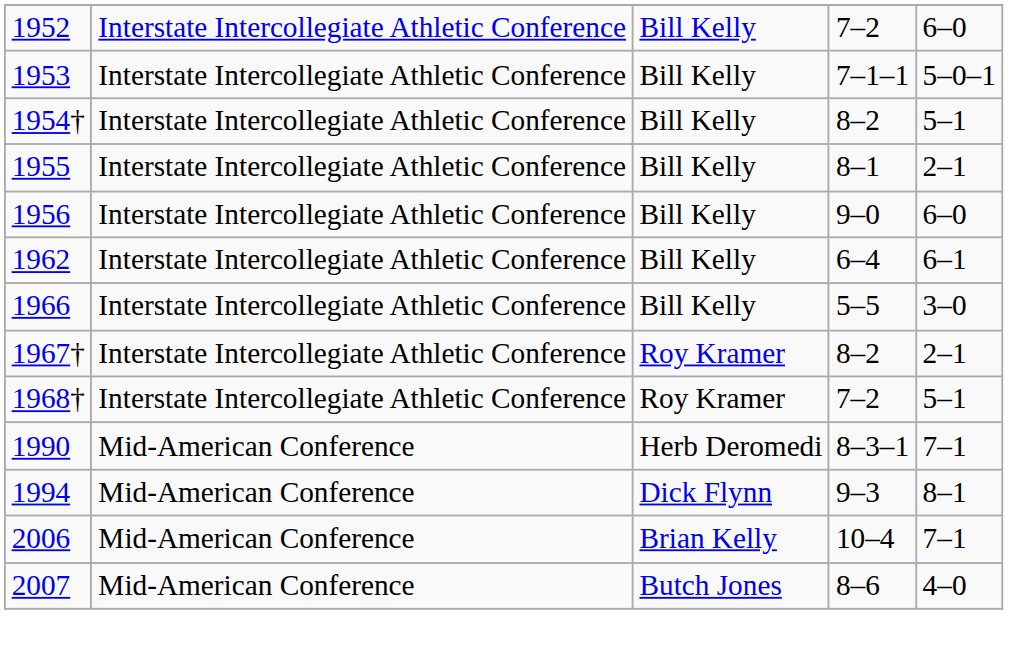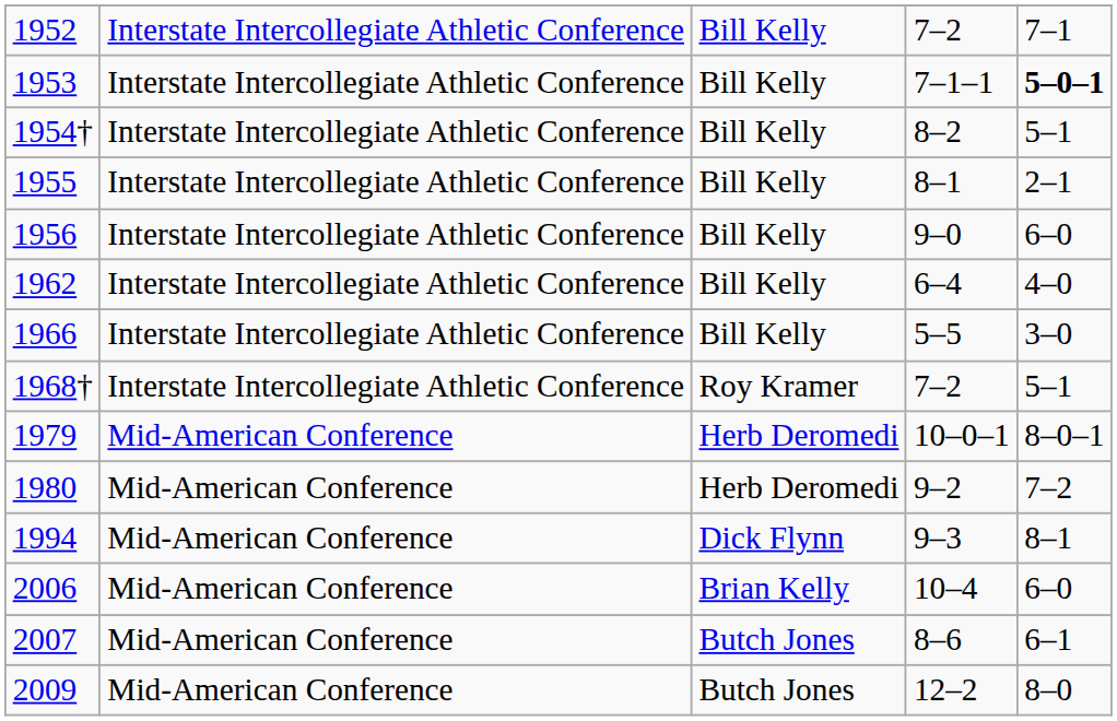1952 | column 5: 6–0 -> 7–1
1953 | column 5: normal -> bold
1962 | column 5: 6–1 -> 4–0
- row: 1967† | Interstate Intercollegiate Athletic Conference | Roy Kramer | 8–2 | 2–1
+ row: 1979 | Mid-American Conference | Herb Deromedi | 10–0–1 | 8–0–1
+ row: 1980 | Mid-American Conference | Herb Deromedi | 9–2 | 7–2
- row: 1990 | Mid-American Conference | Herb Deromedi | 8–3–1 | 7–1
2006 | column 5: 7–1 -> 6–0
2007 | column 5: 4–0 -> 6–1
+ row: 2009 | Mid-American Conference | Butch Jones | 12–2 | 8–0
